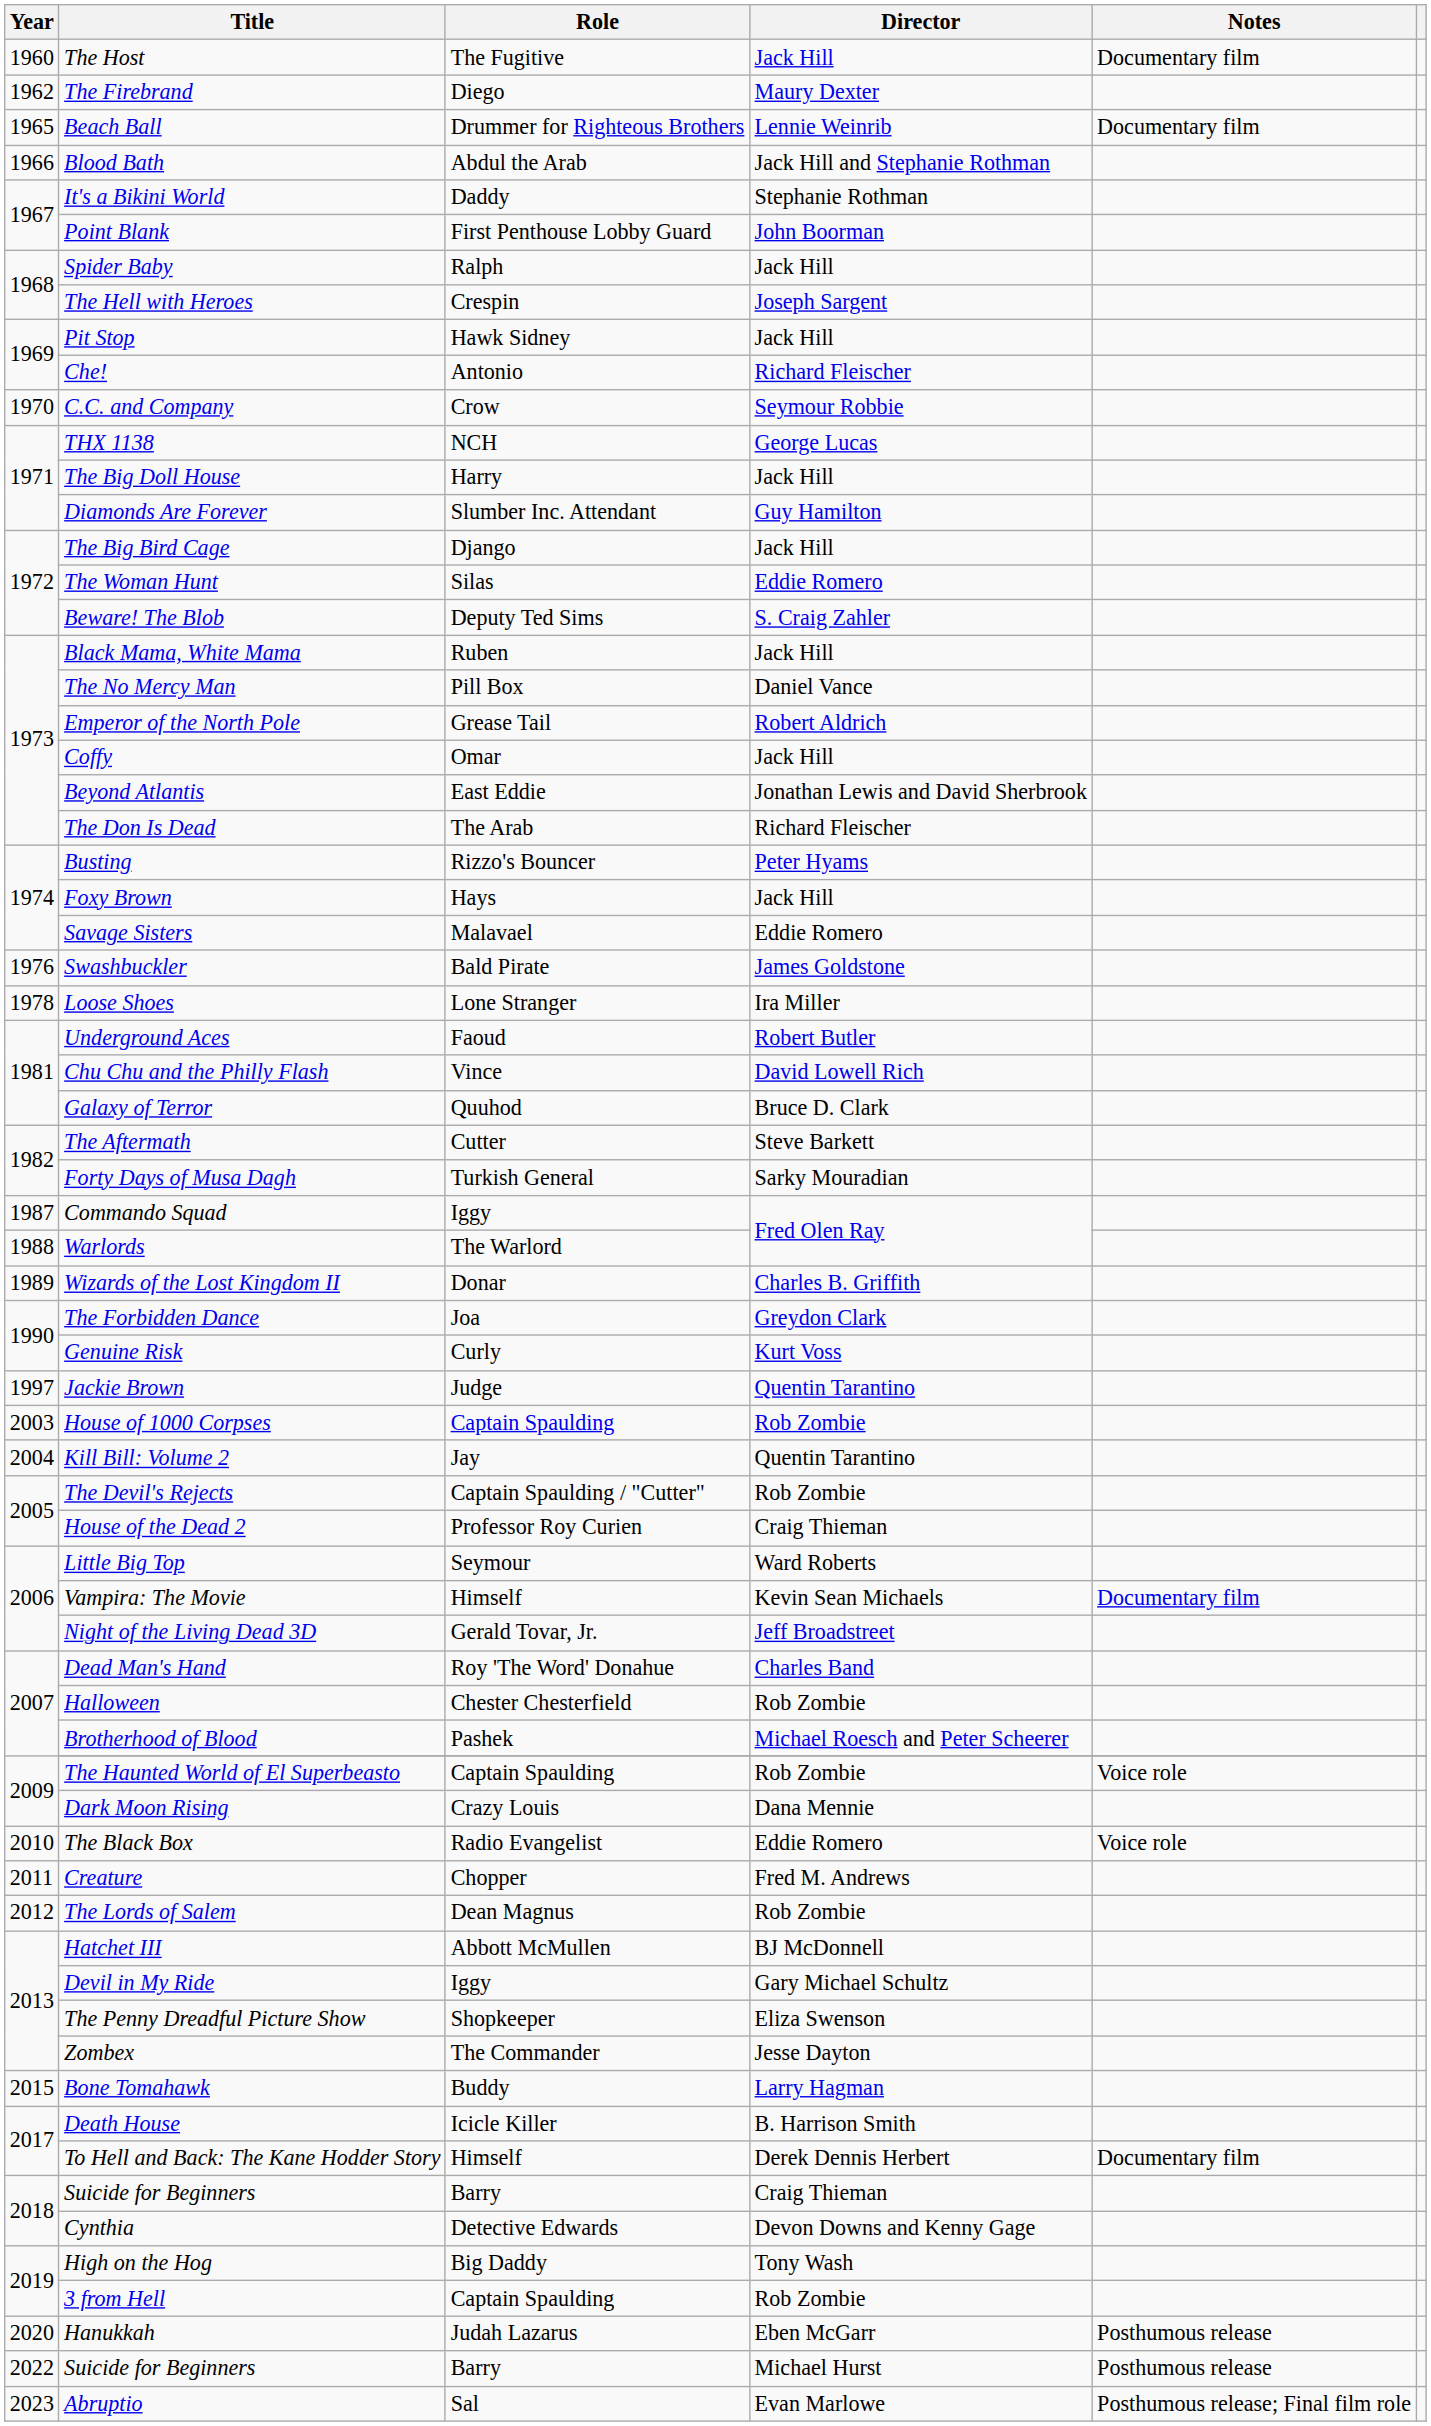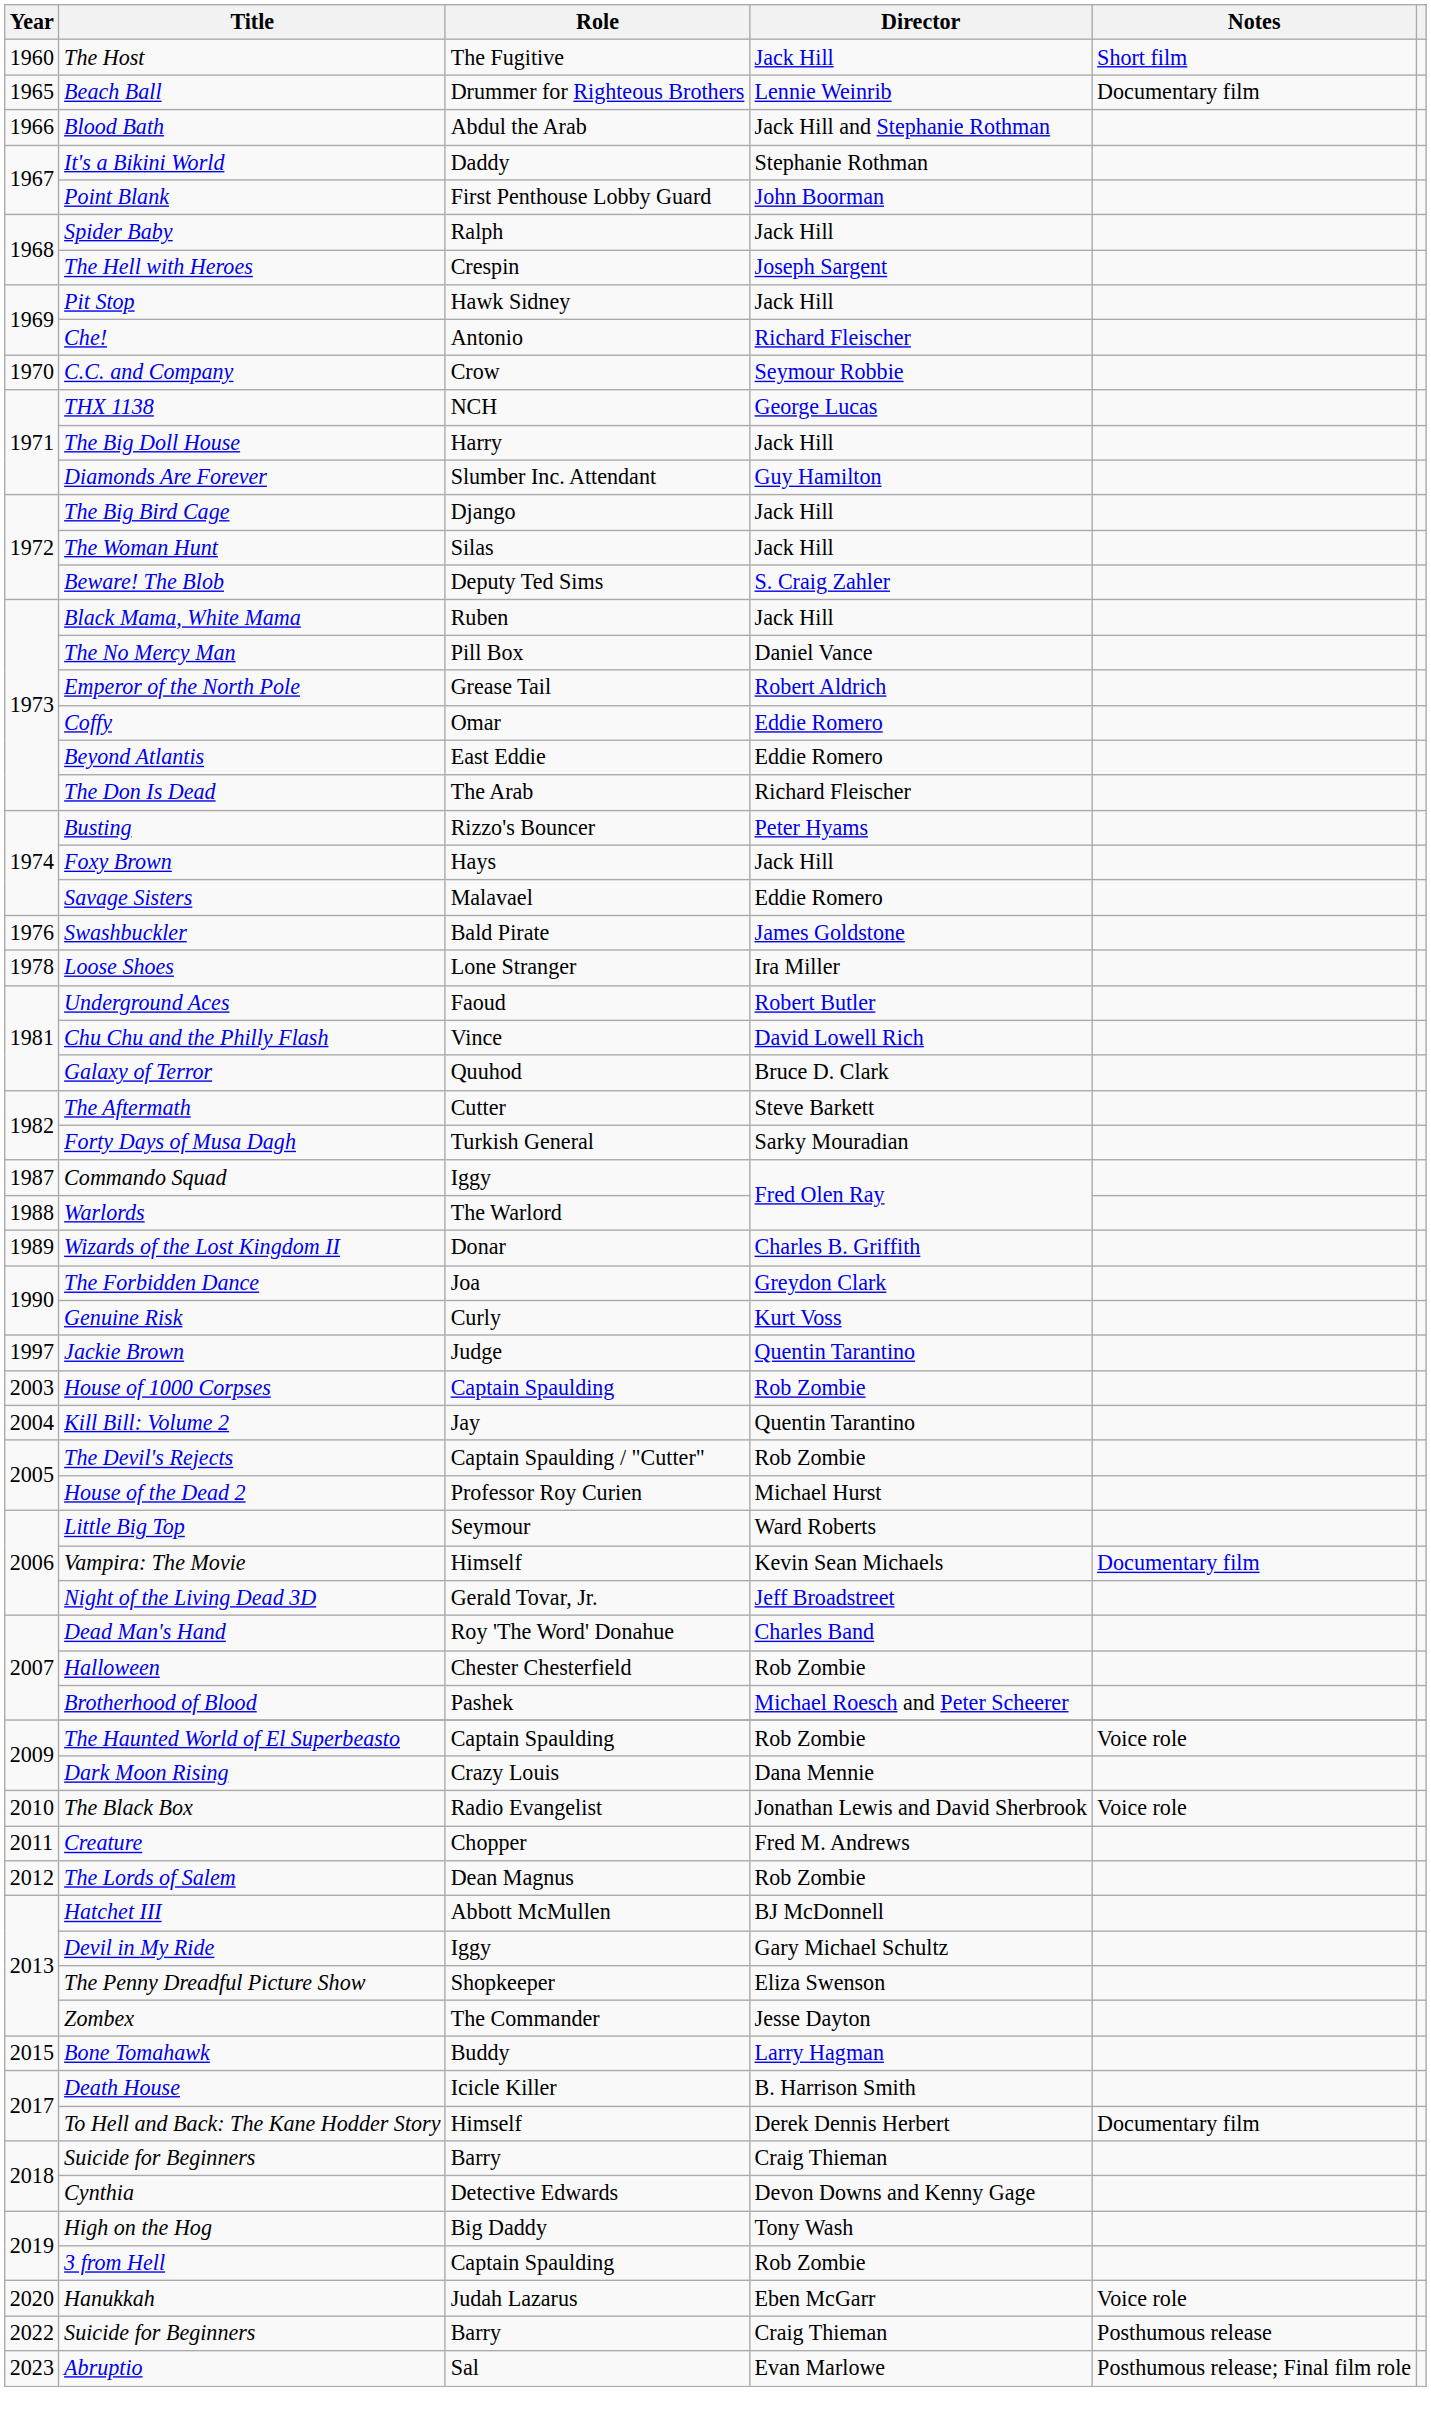The Host | Notes: Documentary film -> Short film
- row: 1962 | The Firebrand | Diego | Maury Dexter
The Woman Hunt | Director: Eddie Romero -> Jack Hill
Coffy | Director: Jack Hill -> Eddie Romero
Beyond Atlantis | Director: Jonathan Lewis and David Sherbrook -> Eddie Romero
House of the Dead 2 | Director: Craig Thieman -> Michael Hurst
The Black Box | Director: Eddie Romero -> Jonathan Lewis and David Sherbrook
Hanukkah | Notes: Posthumous release -> Voice role
2022 / Suicide for Beginners | Director: Michael Hurst -> Craig Thieman
